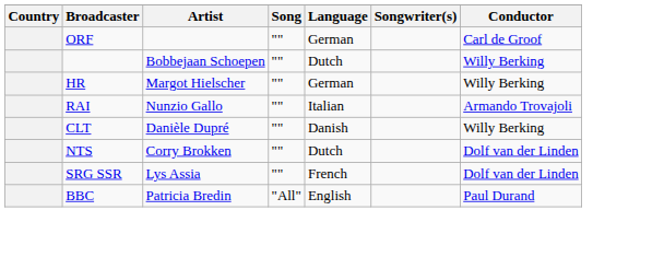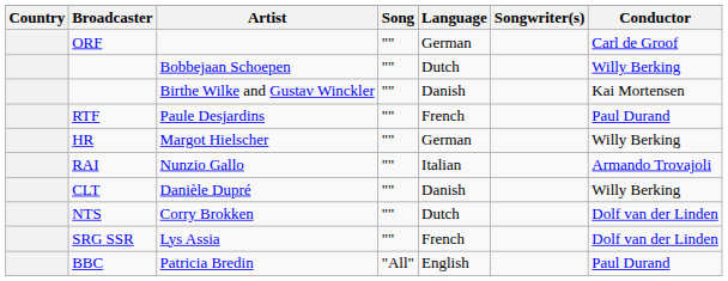+ row: Birthe Wilke and Gustav Winckler | "" | Danish | Kai Mortensen
+ row: RTF | Paule Desjardins | "" | French | Paul Durand
